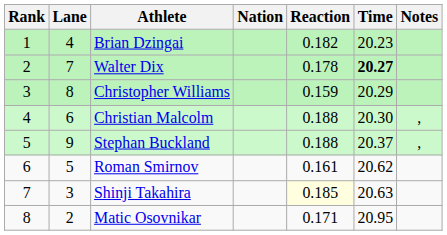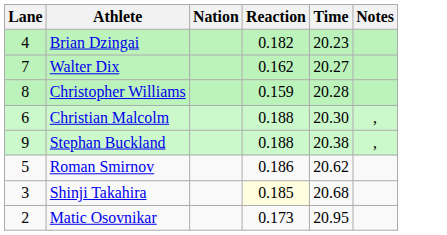- column: Rank | 1 | 2 | 3 | 4 | 5 | 6 | 7 | 8
Walter Dix | Reaction: 0.178 -> 0.162
Walter Dix | Time: bold -> normal
Christopher Williams | Time: 20.29 -> 20.28
Stephan Buckland | Time: 20.37 -> 20.38
Roman Smirnov | Reaction: 0.161 -> 0.186
Shinji Takahira | Time: 20.63 -> 20.68
Matic Osovnikar | Reaction: 0.171 -> 0.173
